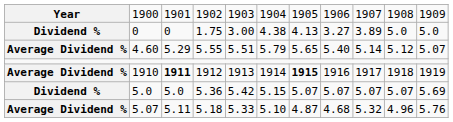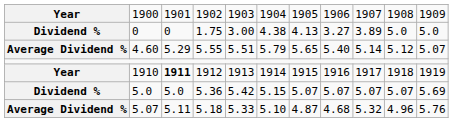1910 | column 1: Average Dividend % -> Year
1910 | column 7: bold -> normal
